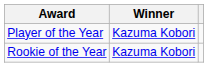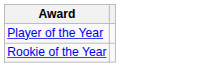- column: Winner | Kazuma Kobori | Kazuma Kobori
